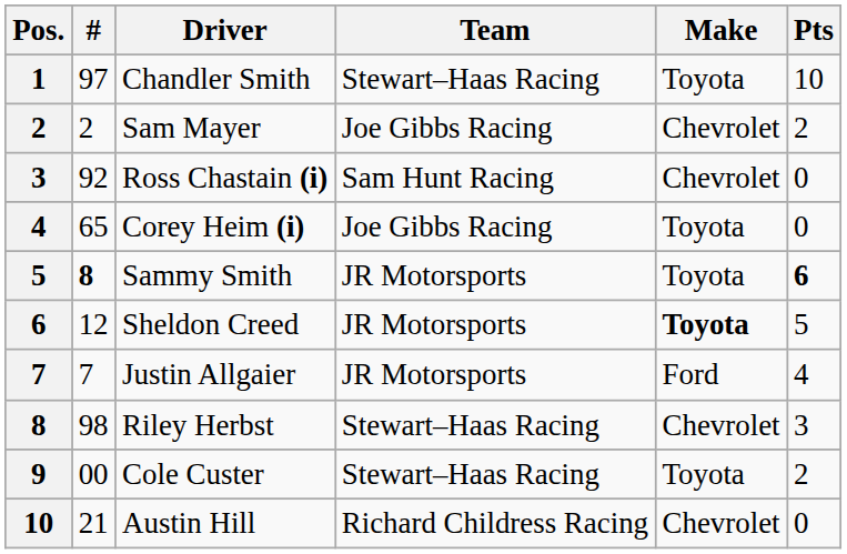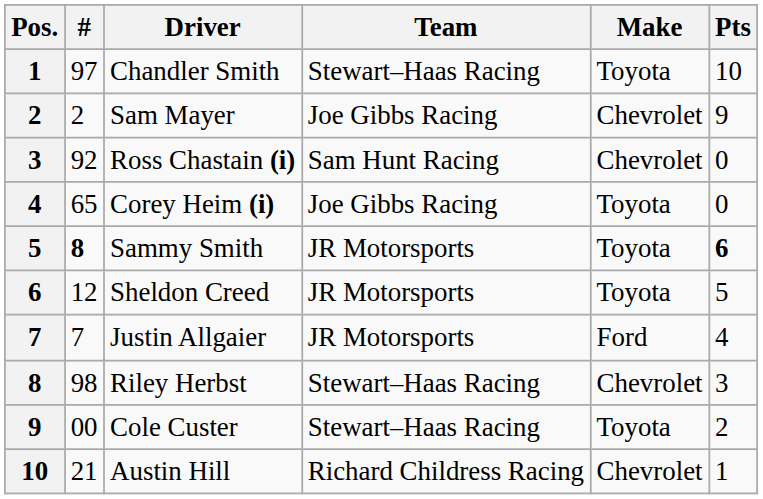Sam Mayer | Pts: 2 -> 9
Sheldon Creed | Make: bold -> normal
Austin Hill | Pts: 0 -> 1
